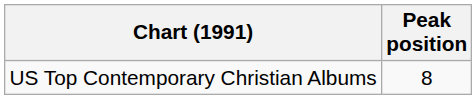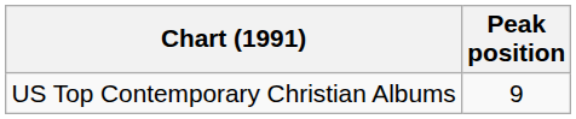US Top Contemporary Christian Albums | Peak position: 8 -> 9
